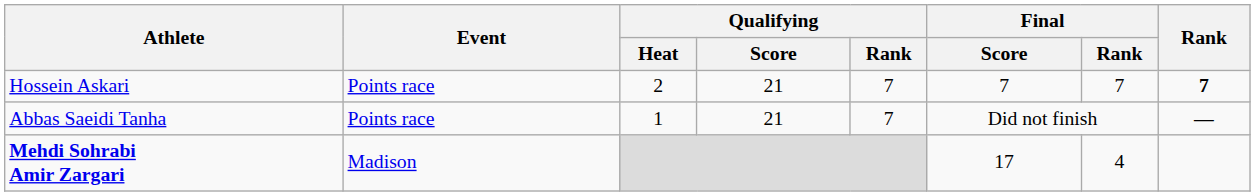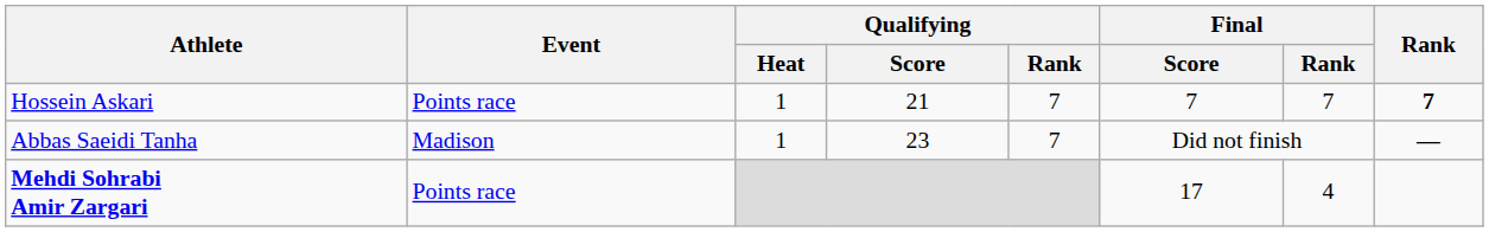Hossein Askari | Qualifying / Heat: 2 -> 1
Abbas Saeidi Tanha | Event: Points race -> Madison
Abbas Saeidi Tanha | Qualifying / Score: 21 -> 23
Mehdi Sohrabi Amir Zargari | Event: Madison -> Points race
